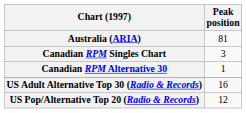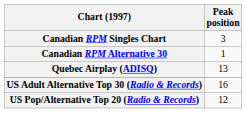- row: Australia (ARIA) | 81
+ row: Quebec Airplay (ADISQ) | 13
